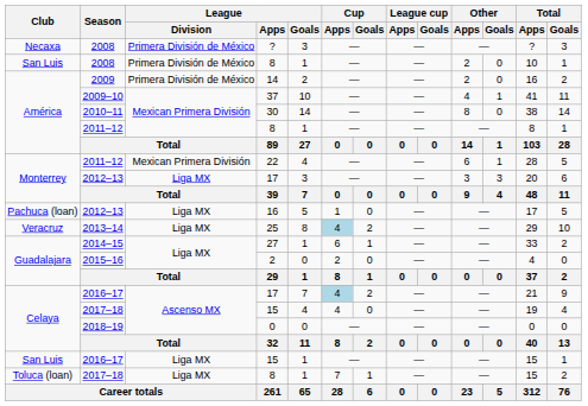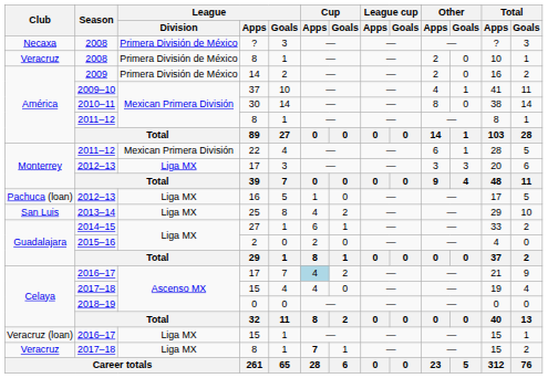2008 / 8 | Club: San Luis -> Veracruz
25 | Club: Veracruz -> San Luis
25 | Cup / Apps: lightblue background -> no background
2016–17 / 15 | Club: San Luis -> Veracruz (loan)
2017–18 / 8 | Club: Toluca (loan) -> Veracruz
2017–18 / 8 | Cup / Apps: normal -> bold
